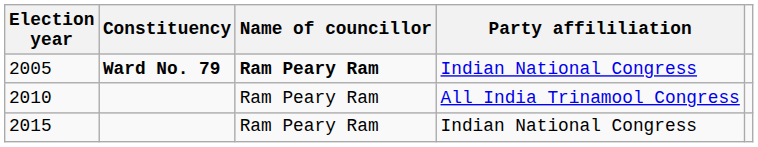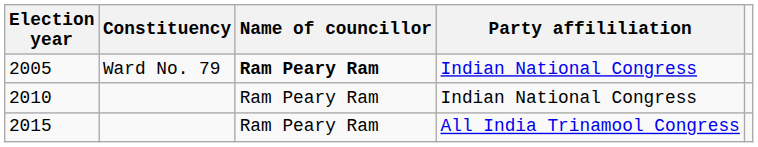2005 | Constituency: bold -> normal
2010 | Party affililiation: All India Trinamool Congress -> Indian National Congress
2015 | Party affililiation: Indian National Congress -> All India Trinamool Congress
